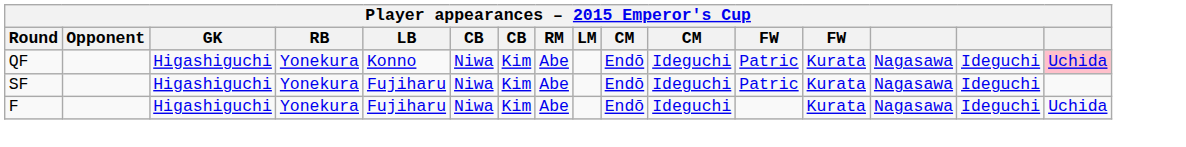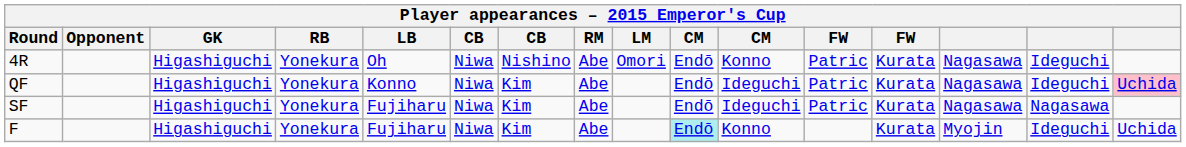+ row: 4R | Higashiguchi | Yonekura | Oh | Niwa | Nishino | Abe | Omori | Endō | Konno | Patric | Kurata | Nagasawa | Ideguchi
SF | column 15: Ideguchi -> Nagasawa
F | column 10: no background -> paleturquoise background
F | column 11: Ideguchi -> Konno
F | column 14: Nagasawa -> Myojin
